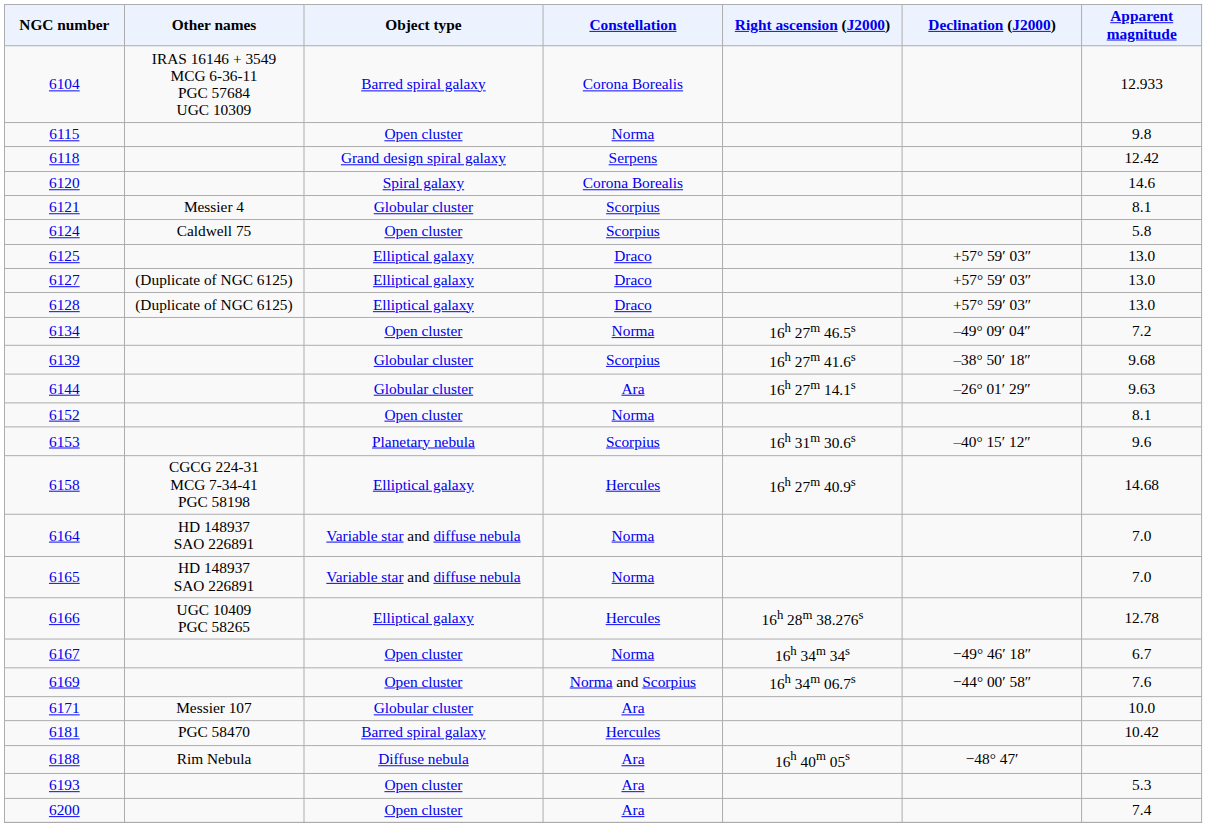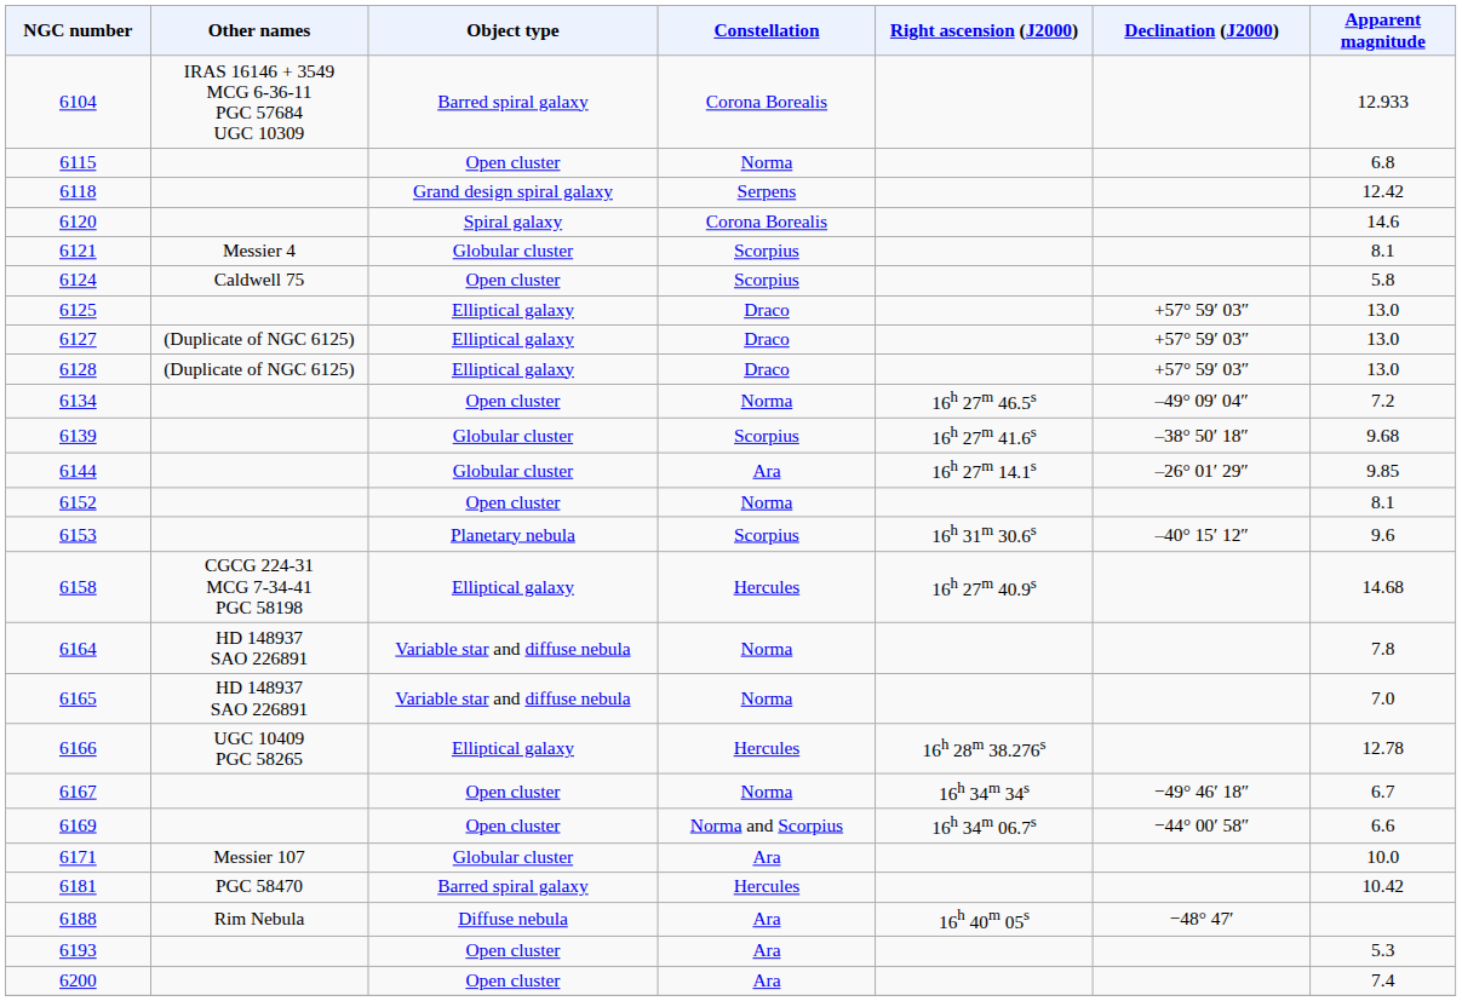6115 | Apparent magnitude: 9.8 -> 6.8
6144 | Apparent magnitude: 9.63 -> 9.85
6164 | Apparent magnitude: 7.0 -> 7.8
6169 | Apparent magnitude: 7.6 -> 6.6
